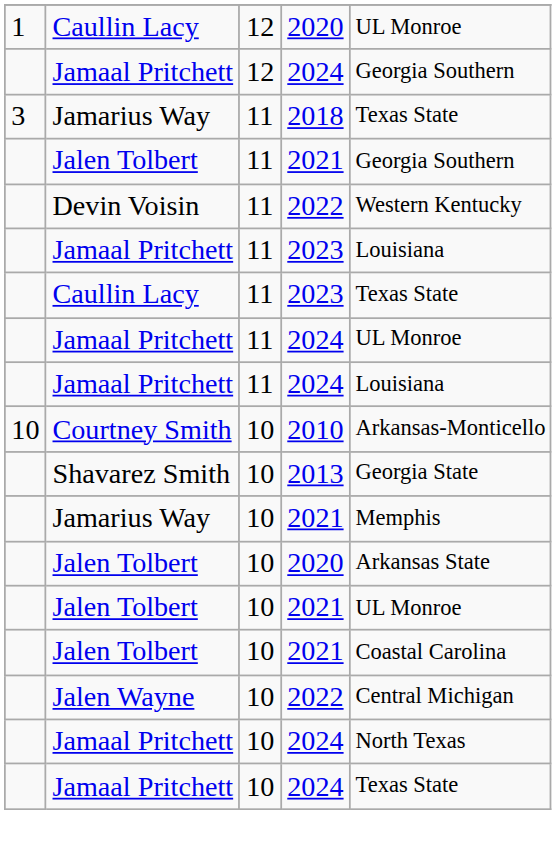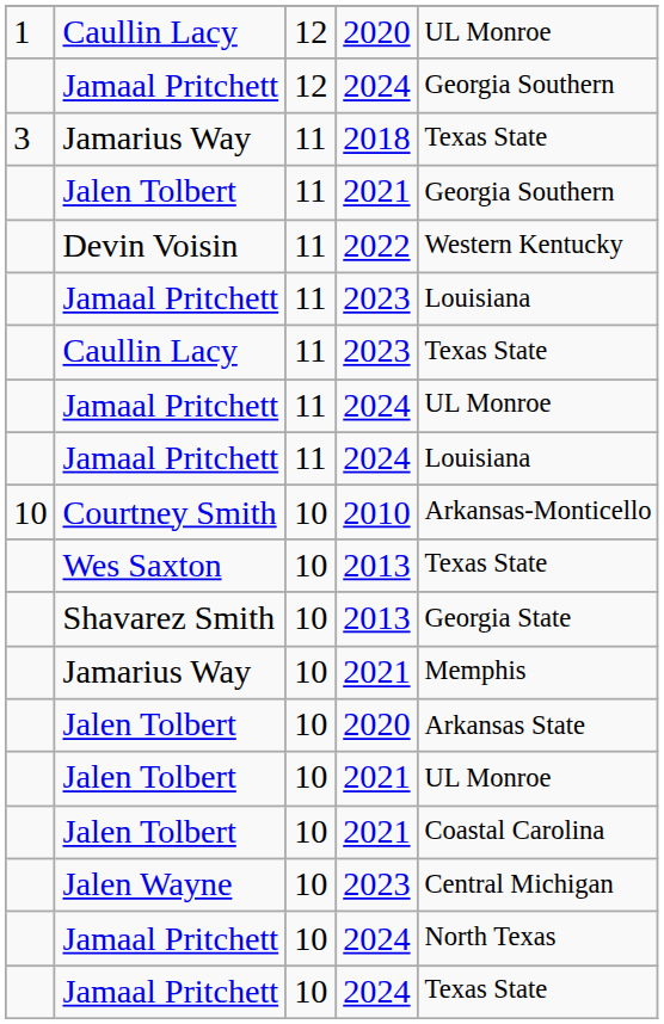+ row: Wes Saxton | 10 | 2013 | Texas State
Jalen Wayne | column 4: 2022 -> 2023
